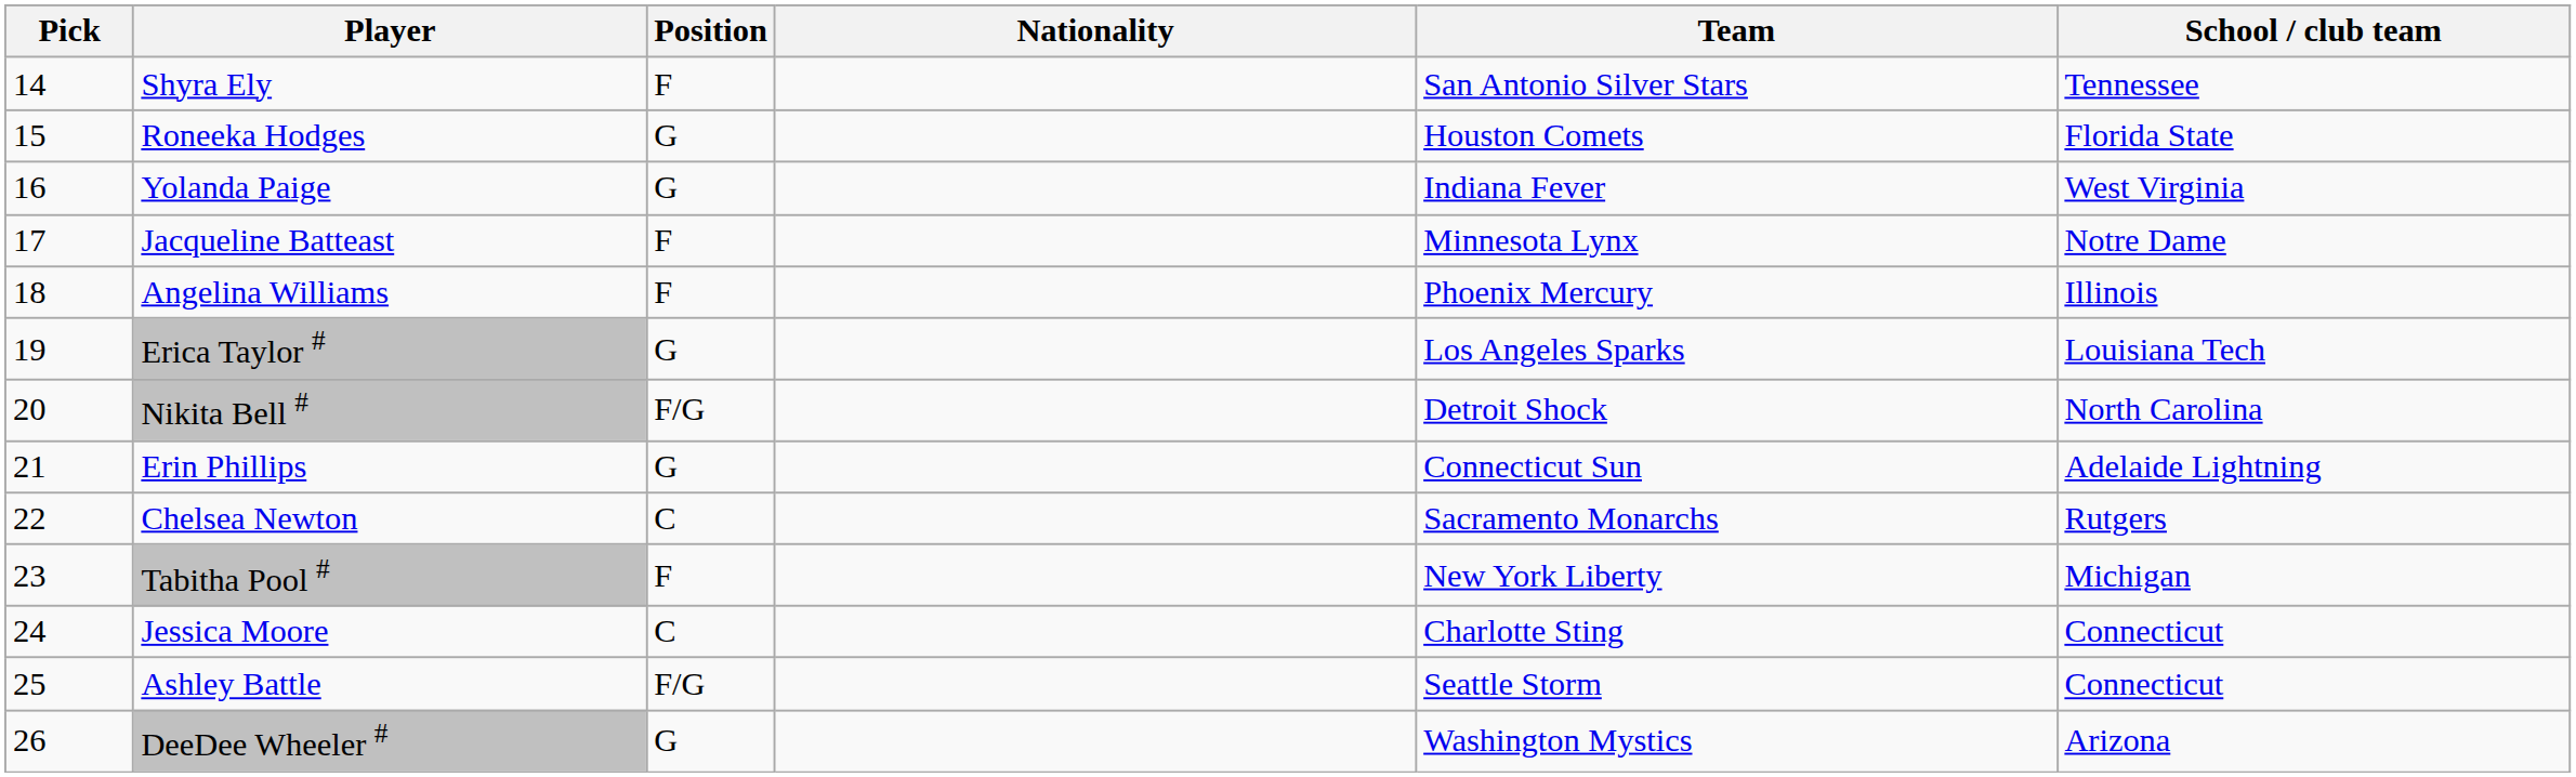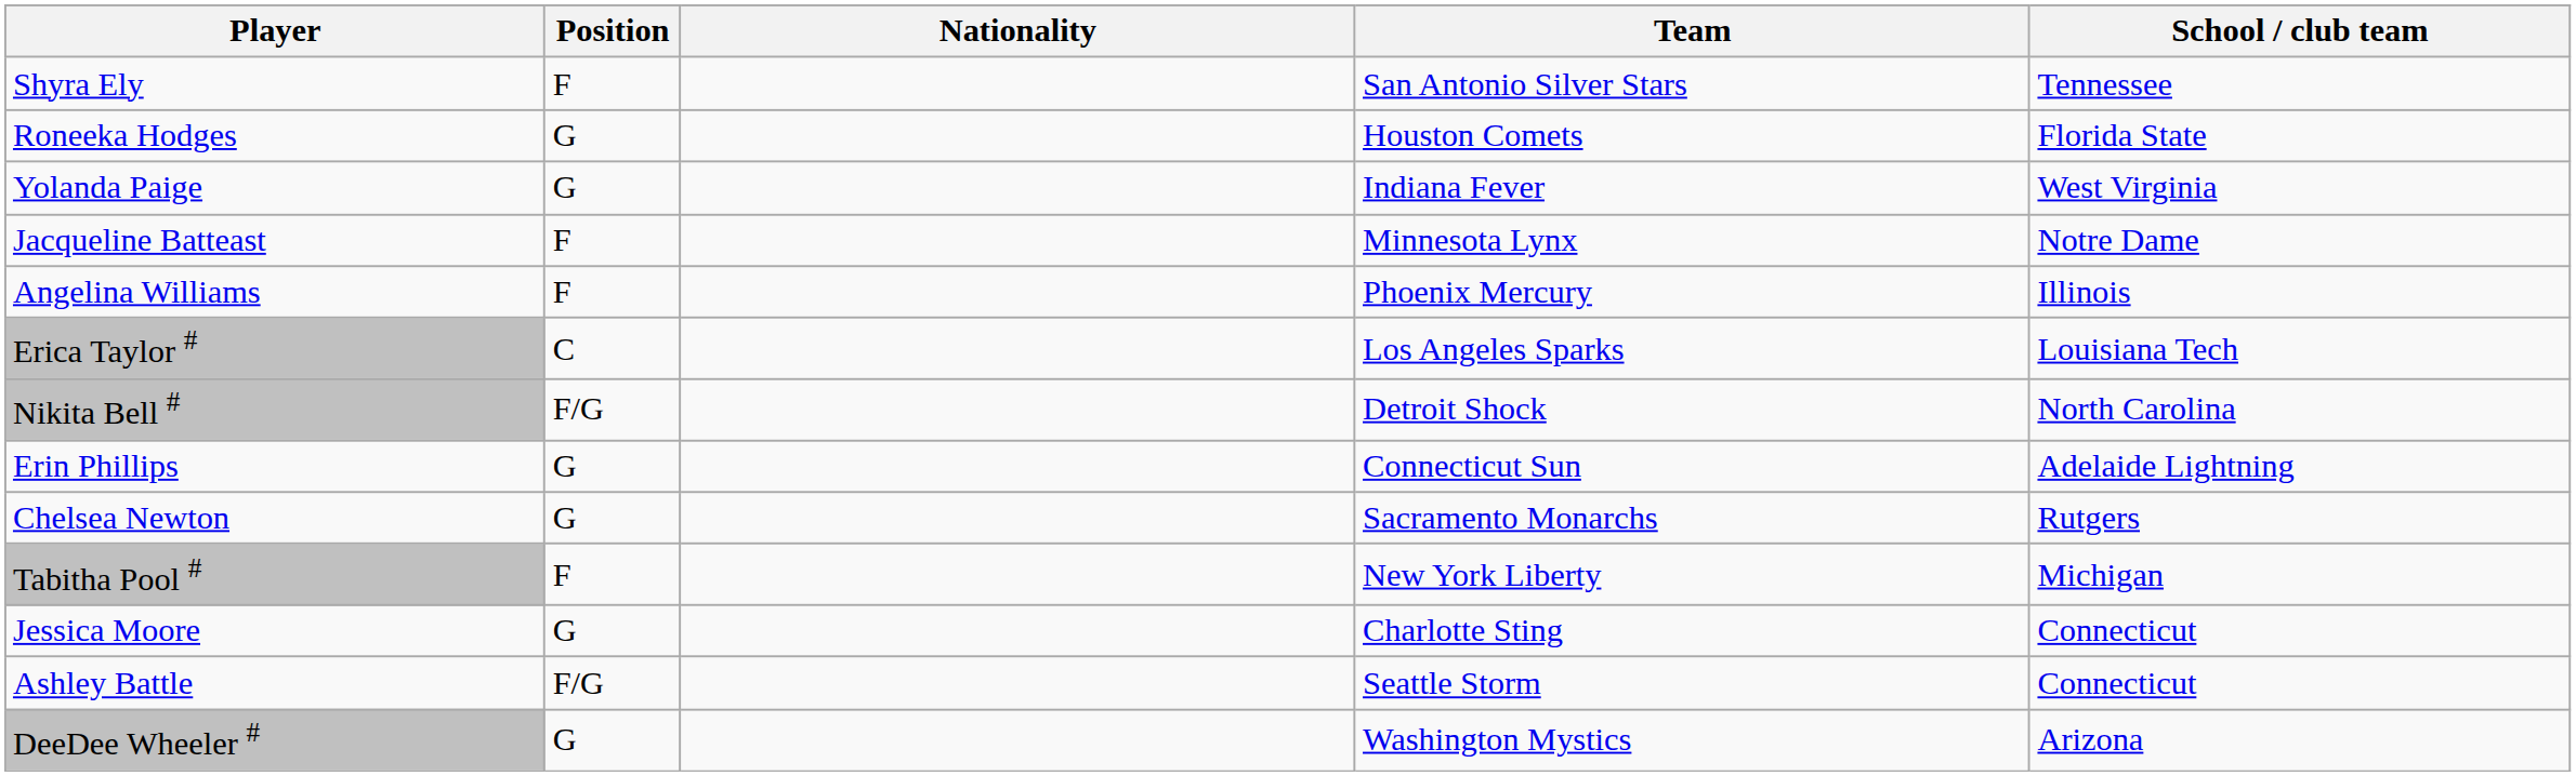- column: Pick | 14 | 15 | 16 | 17 | 18 | 19 | 20 | 21 | 22 | 23 | 24 | 25 | 26
Erica Taylor # | Position: G -> C
Chelsea Newton | Position: C -> G
Jessica Moore | Position: C -> G
